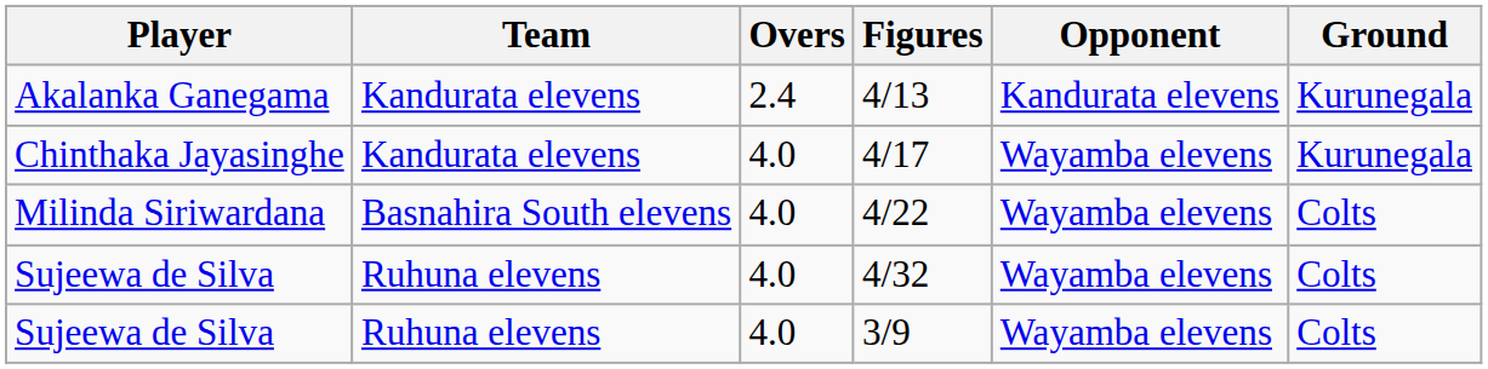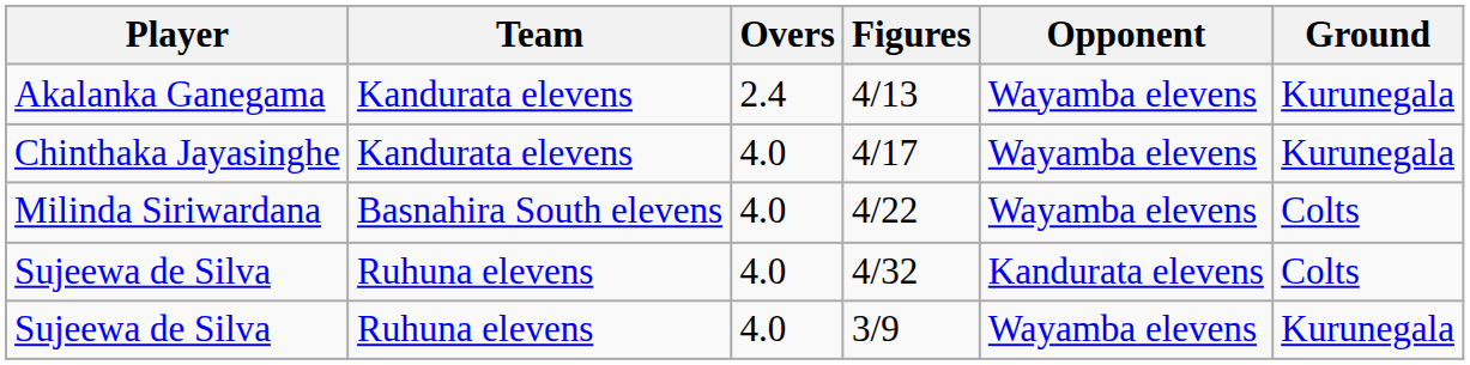4/13 | Opponent: Kandurata elevens -> Wayamba elevens
4/32 | Opponent: Wayamba elevens -> Kandurata elevens
3/9 | Ground: Colts -> Kurunegala
